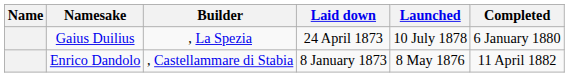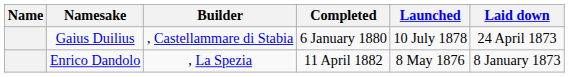columns swapped: Laid down <-> Completed
Gaius Duilius | Builder: , La Spezia -> , Castellammare di Stabia
Enrico Dandolo | Builder: , Castellammare di Stabia -> , La Spezia
